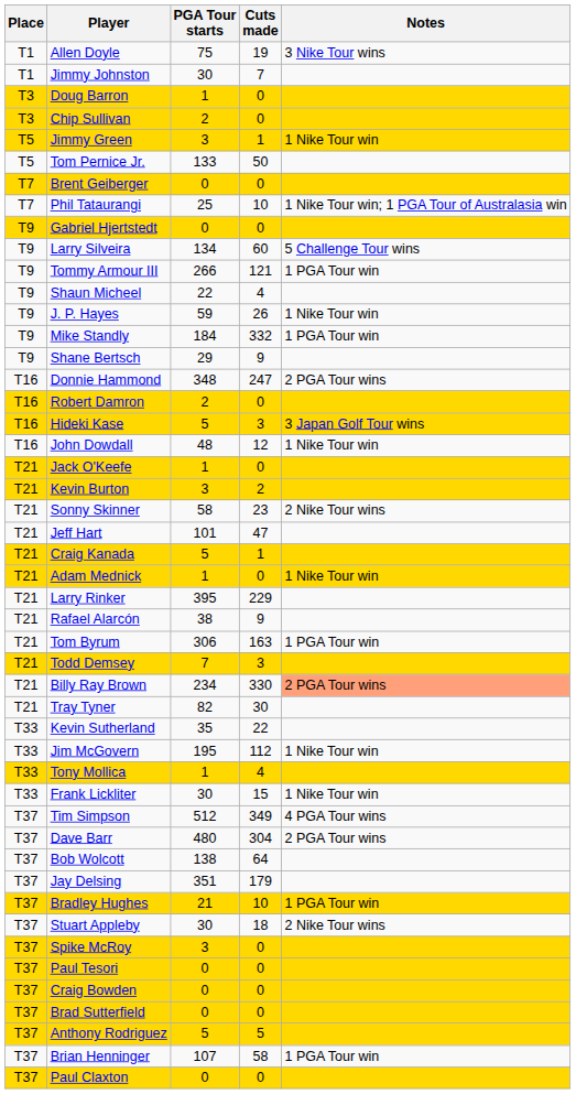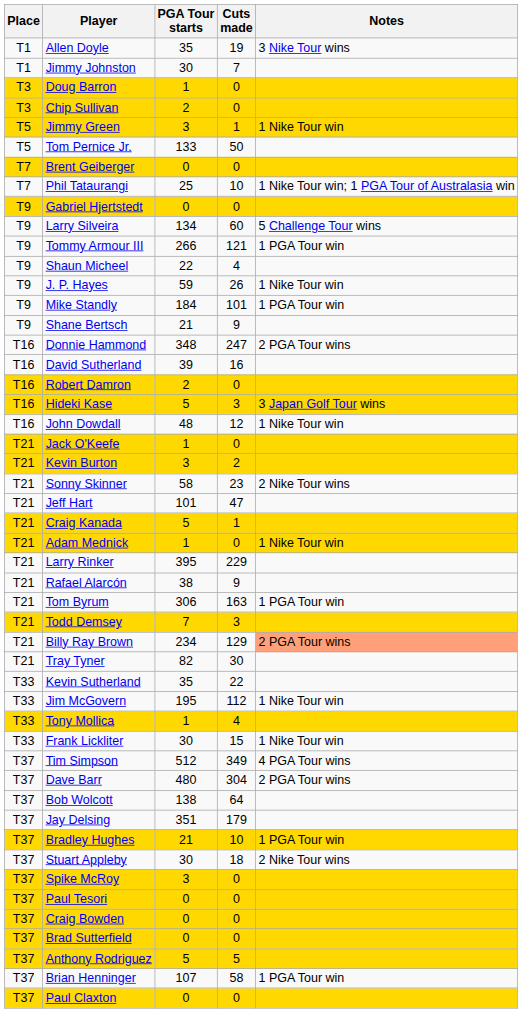Allen Doyle | PGA Tour starts: 75 -> 35
Mike Standly | Cuts made: 332 -> 101
Shane Bertsch | PGA Tour starts: 29 -> 21
+ row: T16 | David Sutherland | 39 | 16
Billy Ray Brown | Cuts made: 330 -> 129
